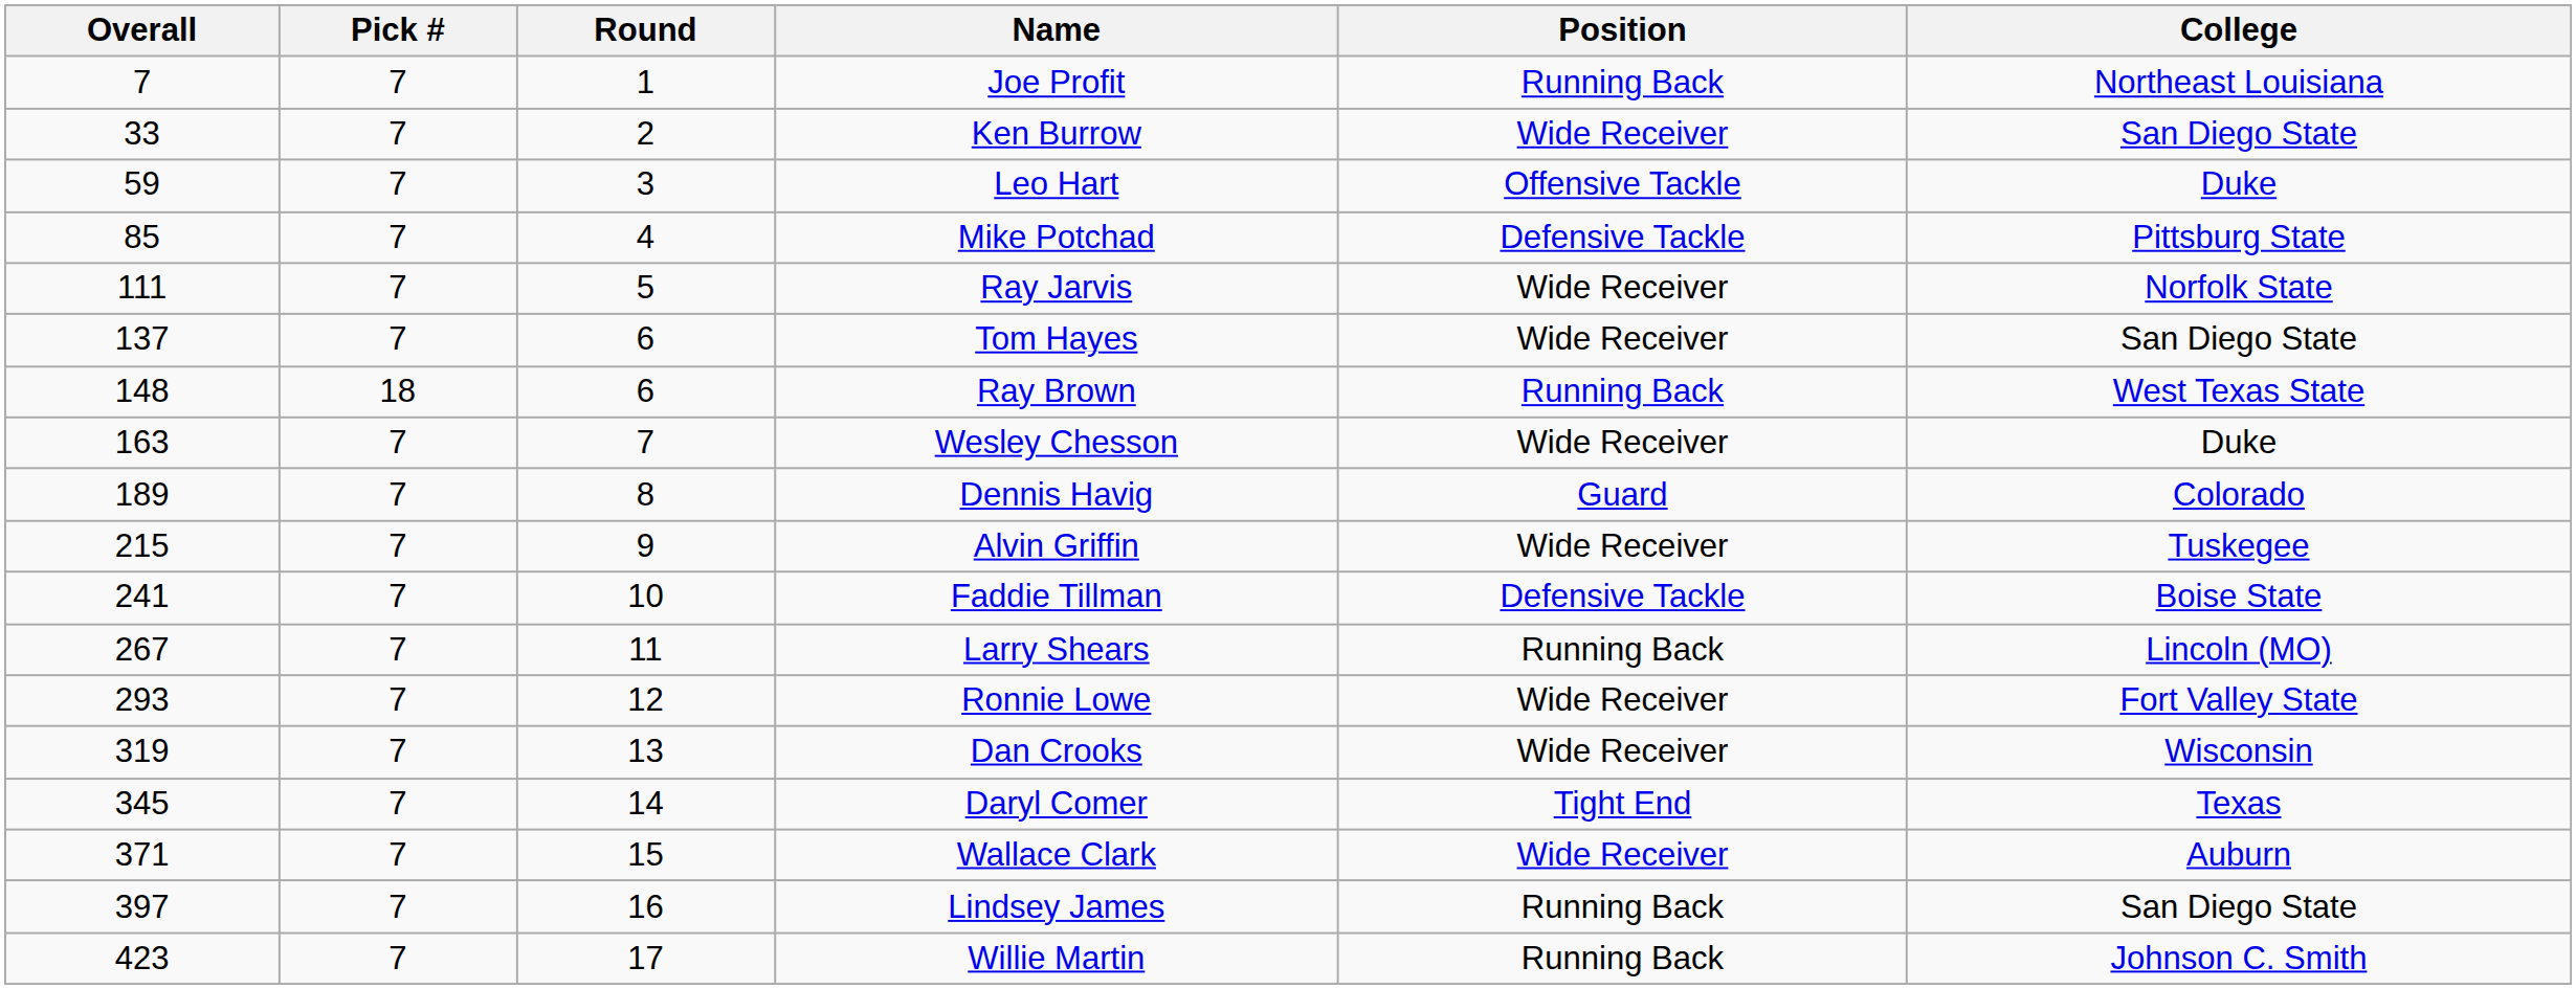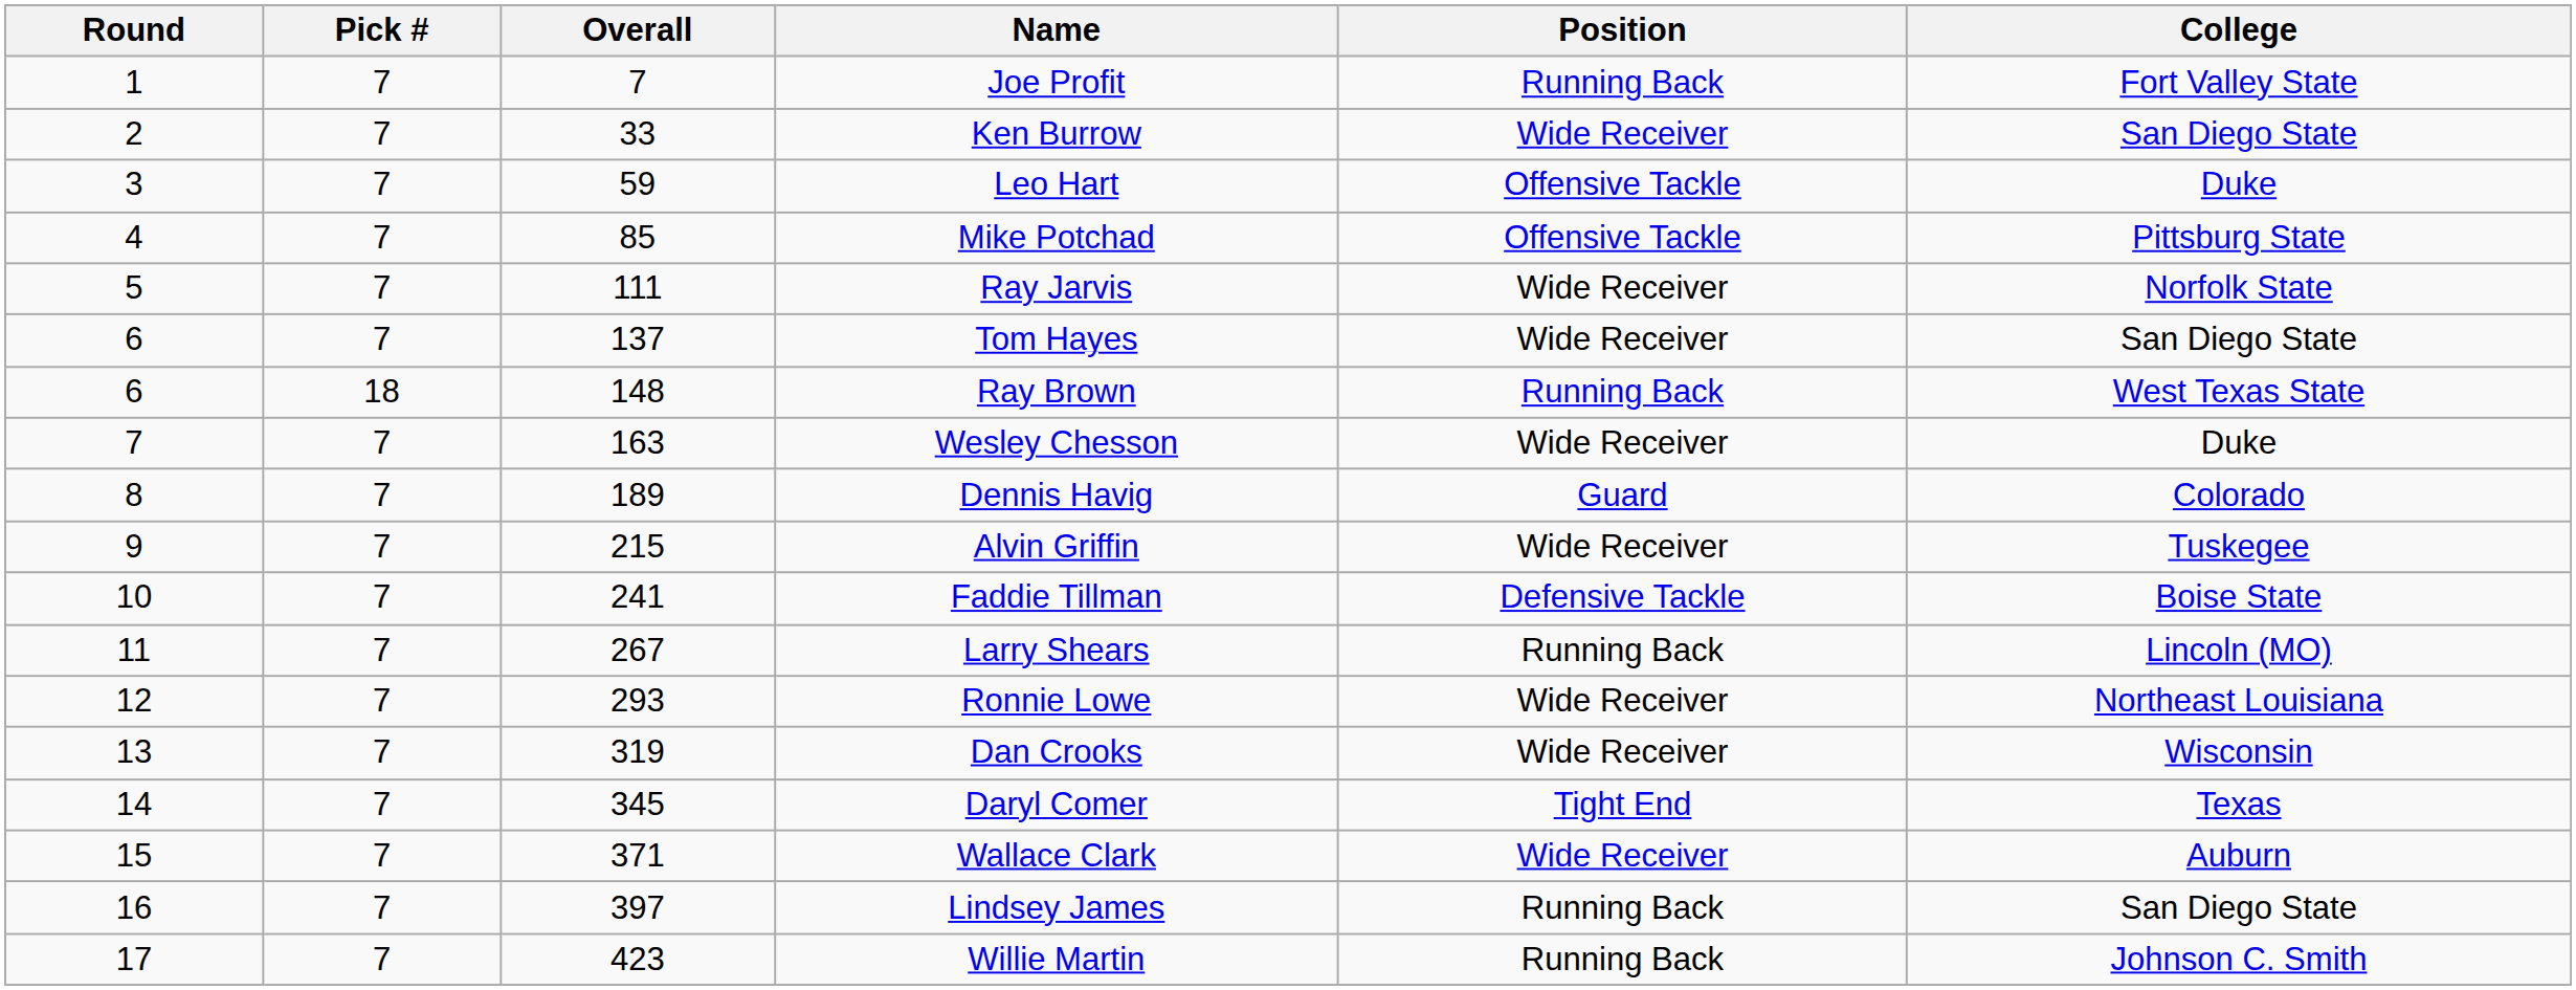columns swapped: Round <-> Overall
Joe Profit | College: Northeast Louisiana -> Fort Valley State
Mike Potchad | Position: Defensive Tackle -> Offensive Tackle
Ronnie Lowe | College: Fort Valley State -> Northeast Louisiana
